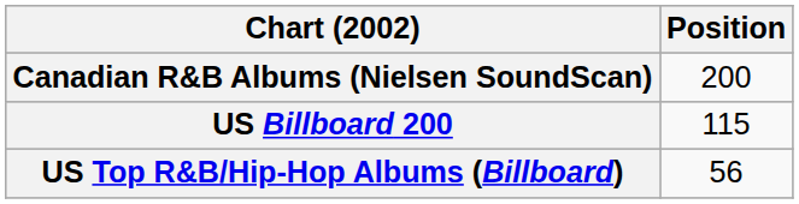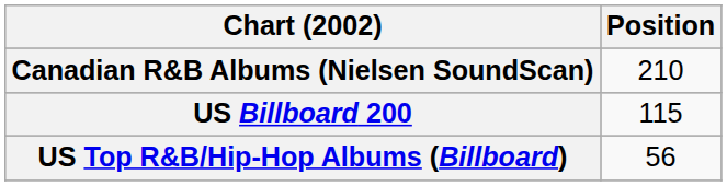Canadian R&B Albums (Nielsen SoundScan) | Position: 200 -> 210
